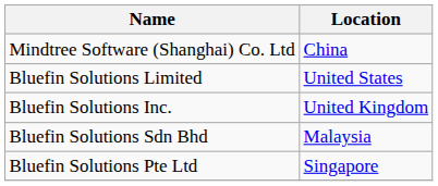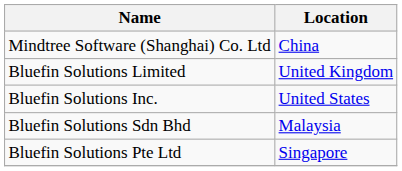Bluefin Solutions Limited | Location: United States -> United Kingdom
Bluefin Solutions Inc. | Location: United Kingdom -> United States
